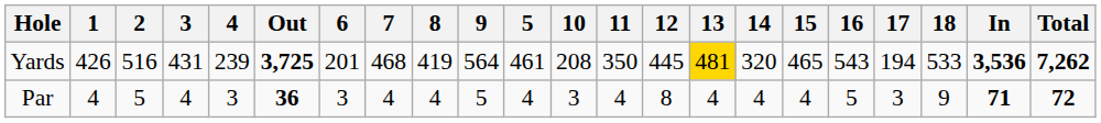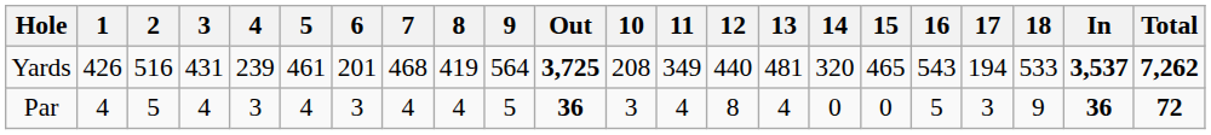columns swapped: 5 <-> Out
Yards | 11: 350 -> 349
Yards | 12: 445 -> 440
Yards | 13: gold background -> no background
Yards | In: 3,536 -> 3,537
Par | 14: 4 -> 0
Par | 15: 4 -> 0
Par | In: 71 -> 36
